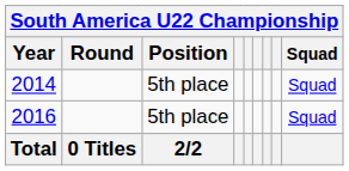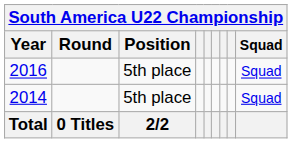rows swapped: 2014 <-> 2016
